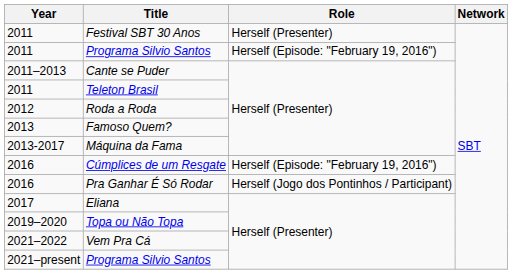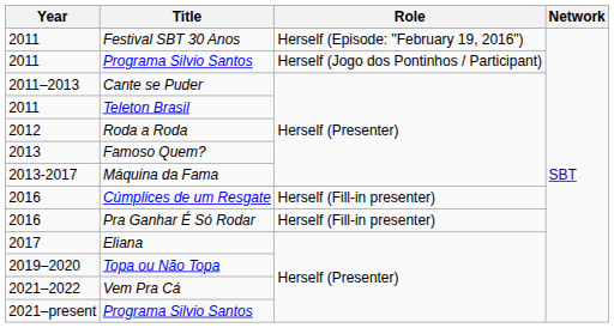Festival SBT 30 Anos | Role: Herself (Presenter) -> Herself (Episode: "February 19, 2016")
2011 / Programa Silvio Santos | Role: Herself (Episode: "February 19, 2016") -> Herself (Jogo dos Pontinhos / Participant)
Cúmplices de um Resgate | Role: Herself (Episode: "February 19, 2016") -> Herself (Fill-in presenter)
Pra Ganhar É Só Rodar | Role: Herself (Jogo dos Pontinhos / Participant) -> Herself (Fill-in presenter)
